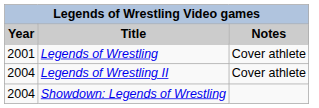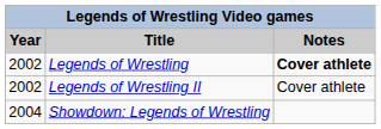Legends of Wrestling | Year: 2001 -> 2002
Legends of Wrestling | Notes: normal -> bold
Legends of Wrestling II | Year: 2004 -> 2002
